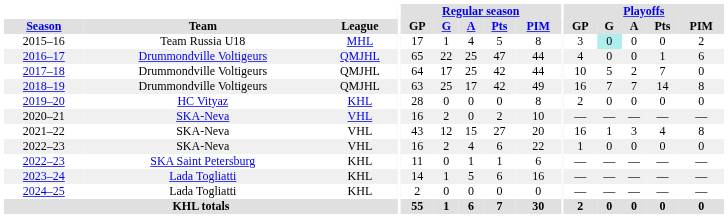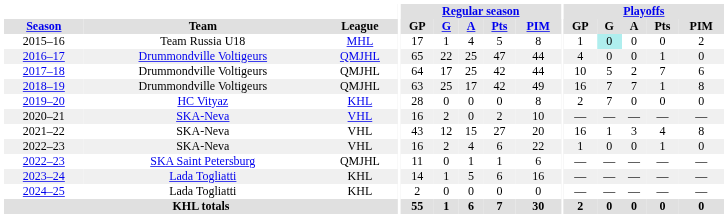2015–16 | Playoffs / GP: 3 -> 1
2016–17 | Playoffs / PIM: 6 -> 0
2017–18 | Playoffs / PIM: 0 -> 6
2018–19 | Playoffs / Pts: 14 -> 1
2019–20 | Playoffs / G: 0 -> 7
2022–23 / SKA-Neva | Playoffs / Pts: 0 -> 1
2022–23 / SKA Saint Petersburg | League: KHL -> QMJHL
